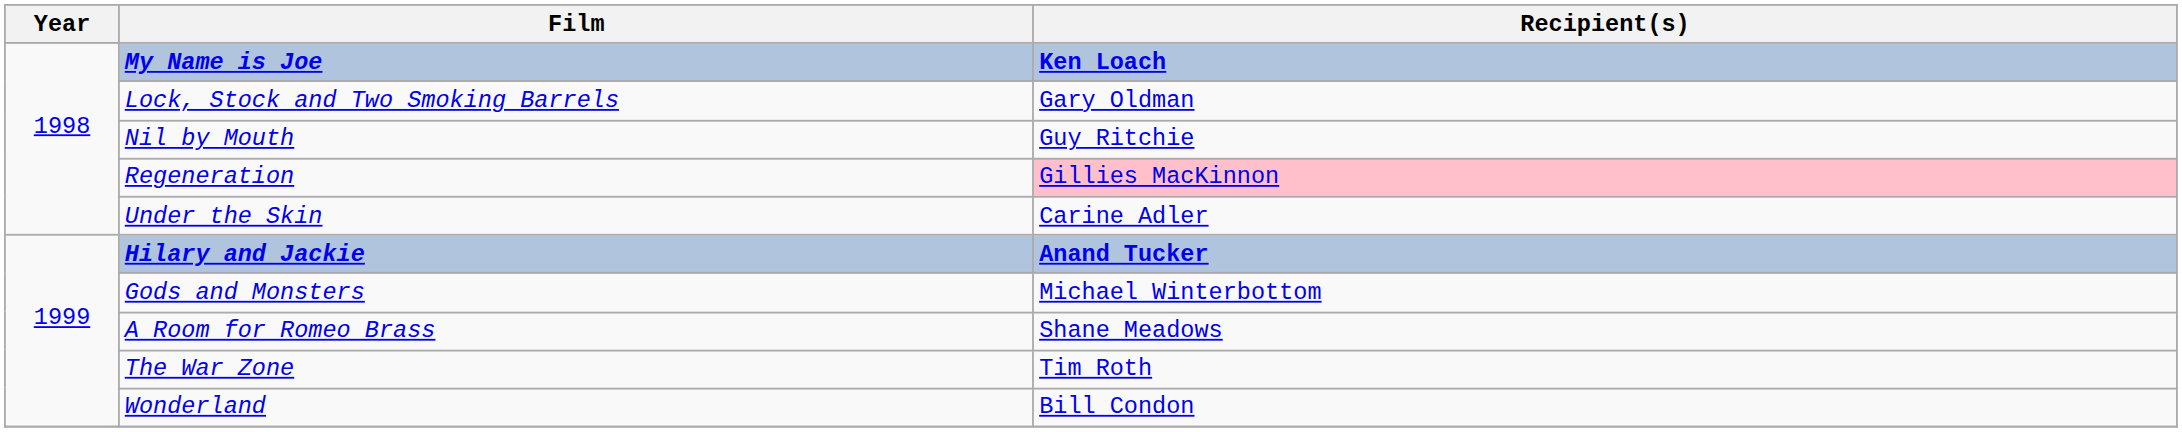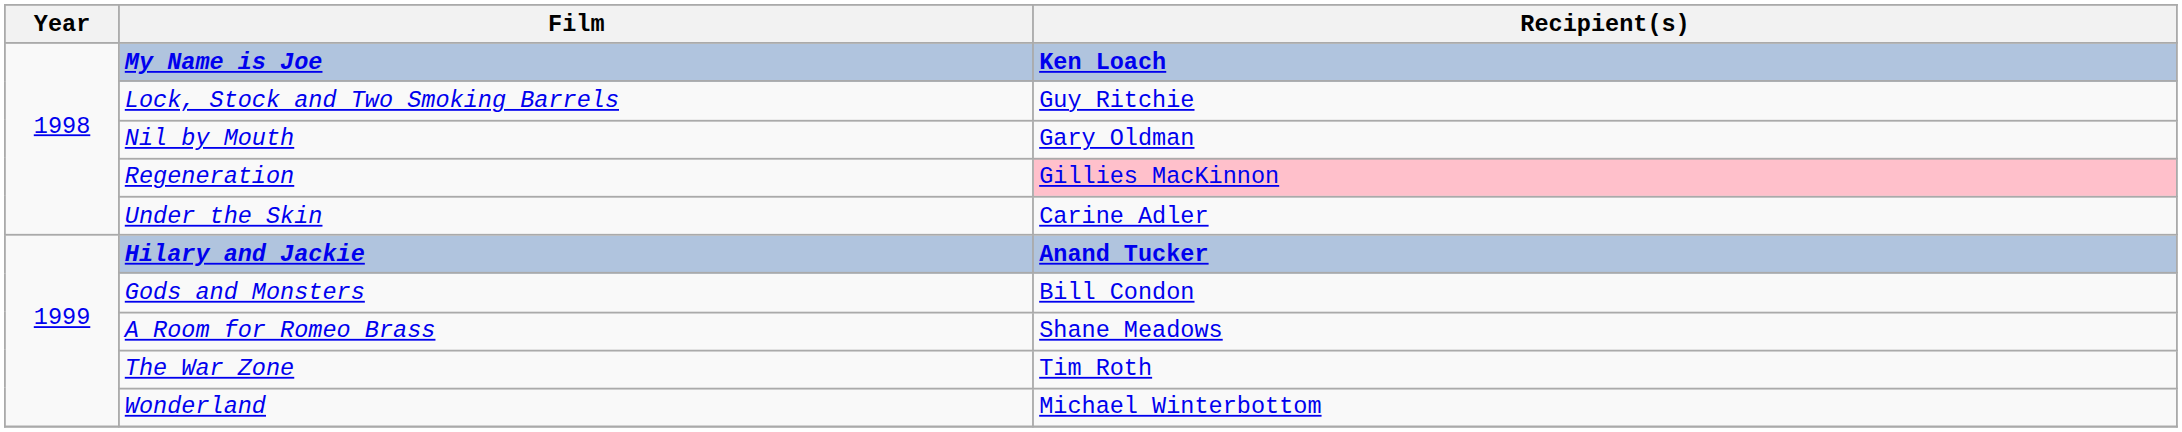Lock, Stock and Two Smoking Barrels | Recipient(s): Gary Oldman -> Guy Ritchie
Nil by Mouth | Recipient(s): Guy Ritchie -> Gary Oldman
Gods and Monsters | Recipient(s): Michael Winterbottom -> Bill Condon
Wonderland | Recipient(s): Bill Condon -> Michael Winterbottom
